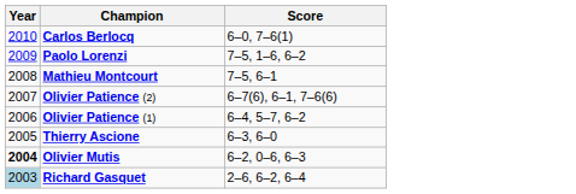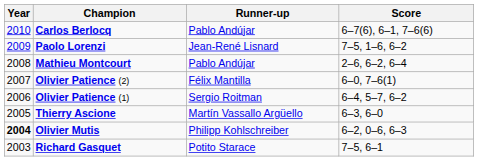+ column: Runner-up | Pablo Andújar | Jean-René Lisnard | Pablo Andújar | Félix Mantilla | Sergio Roitman | Martín Vassallo Argüello | Philipp Kohlschreiber | Potito Starace
Carlos Berlocq | Score: 6–0, 7–6(1) -> 6–7(6), 6–1, 7–6(6)
Mathieu Montcourt | Score: 7–5, 6–1 -> 2–6, 6–2, 6–4
Olivier Patience (2) | Score: 6–7(6), 6–1, 7–6(6) -> 6–0, 7–6(1)
Richard Gasquet | Year: lightblue background -> no background
Richard Gasquet | Score: 2–6, 6–2, 6–4 -> 7–5, 6–1
